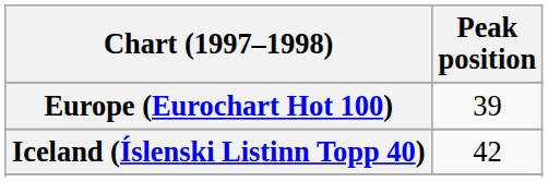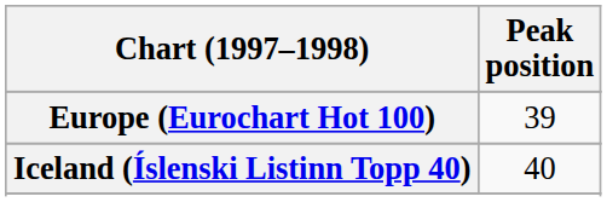Iceland (Íslenski Listinn Topp 40) | Peak position: 42 -> 40
